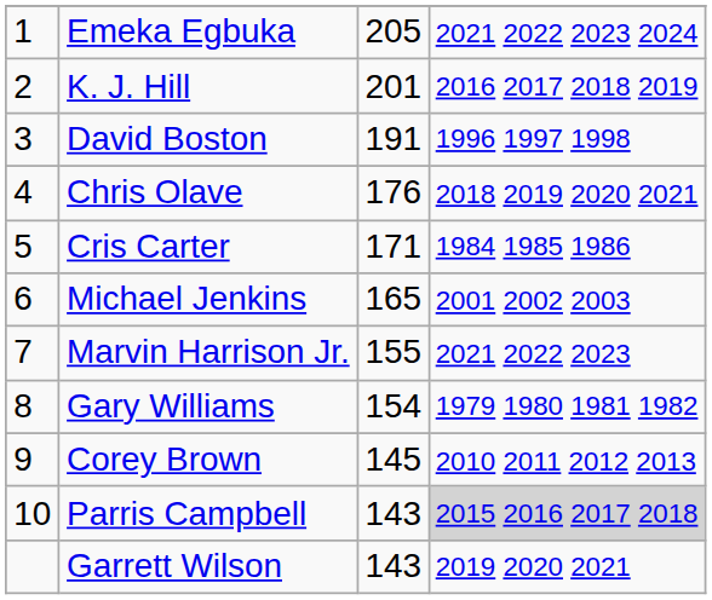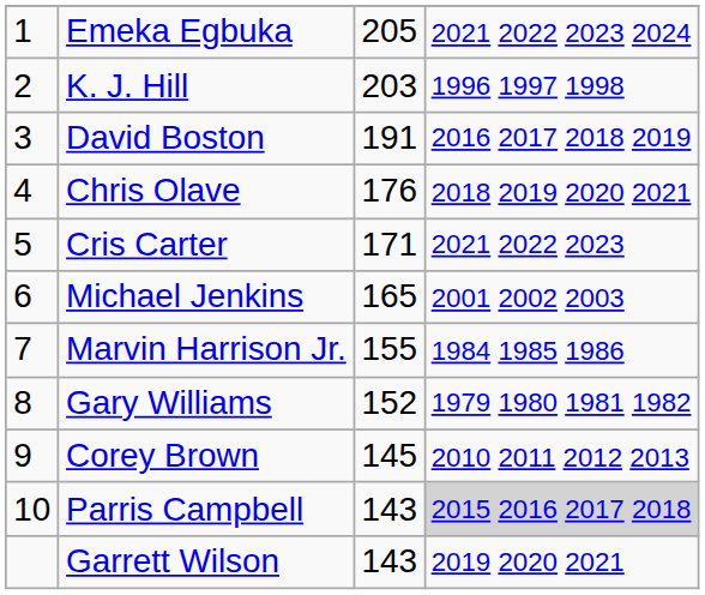K. J. Hill | column 3: 201 -> 203
K. J. Hill | column 4: 2016 2017 2018 2019 -> 1996 1997 1998
David Boston | column 4: 1996 1997 1998 -> 2016 2017 2018 2019
Cris Carter | column 4: 1984 1985 1986 -> 2021 2022 2023
Marvin Harrison Jr. | column 4: 2021 2022 2023 -> 1984 1985 1986
Gary Williams | column 3: 154 -> 152
